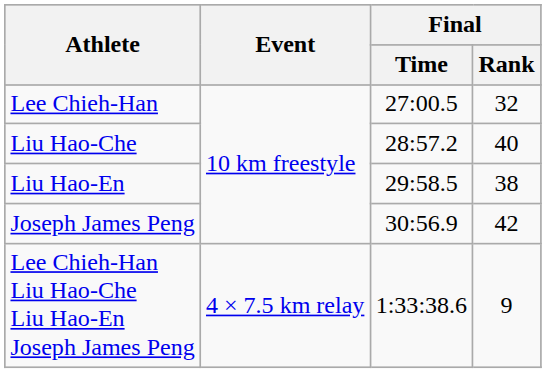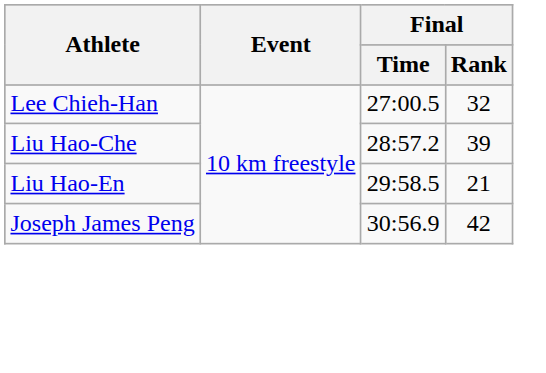Liu Hao-Che | Final / Rank: 40 -> 39
Liu Hao-En | Final / Rank: 38 -> 21
- row: Lee Chieh-Han Liu Hao-Che Liu Hao-En Joseph James Peng | 4 × 7.5 km relay | 1:33:38.6 | 9
